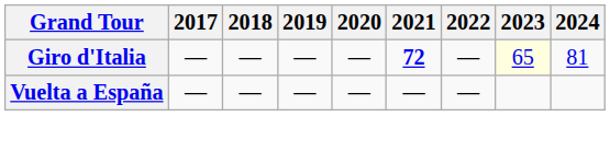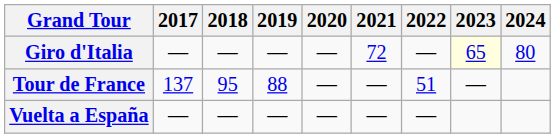Giro d'Italia | 2021: bold -> normal
Giro d'Italia | 2024: 81 -> 80
+ row: Tour de France | 137 | 95 | 88 | — | — | 51 | —
